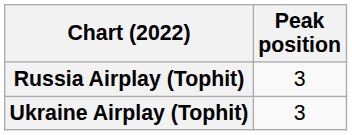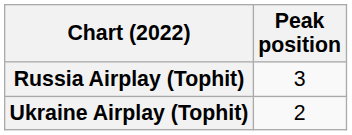Ukraine Airplay (Tophit) | Peak position: 3 -> 2
